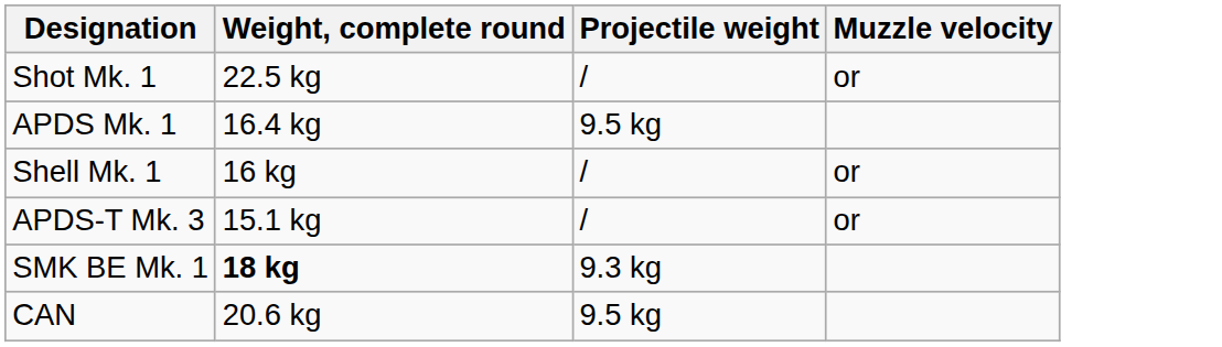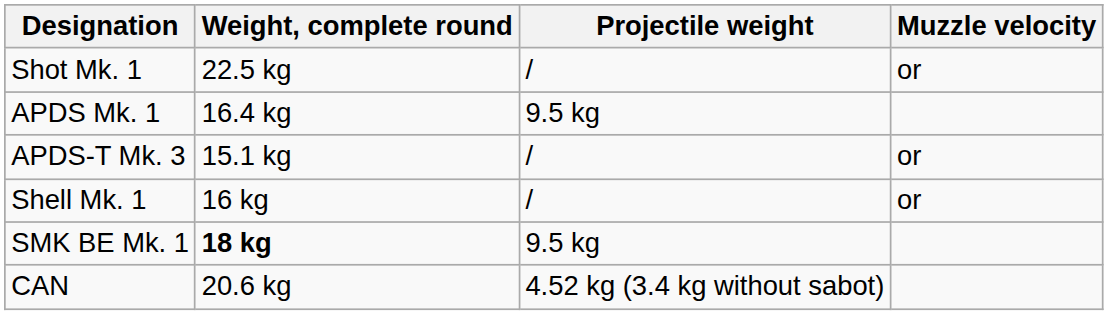rows swapped: APDS-T Mk. 3 <-> Shell Mk. 1
SMK BE Mk. 1 | Projectile weight: 9.3 kg -> 9.5 kg
CAN | Projectile weight: 9.5 kg -> 4.52 kg (3.4 kg without sabot)
